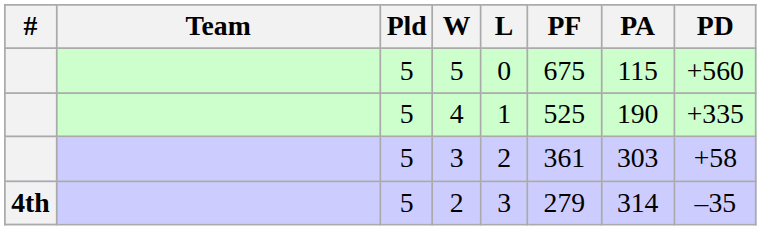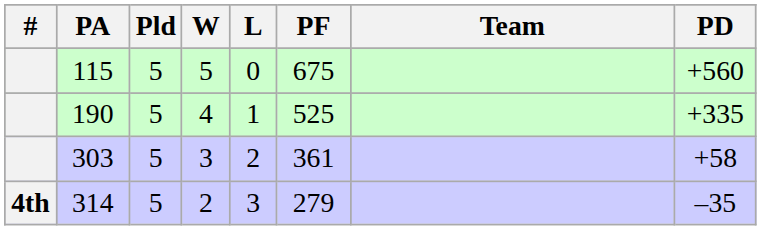columns swapped: Team <-> PA
